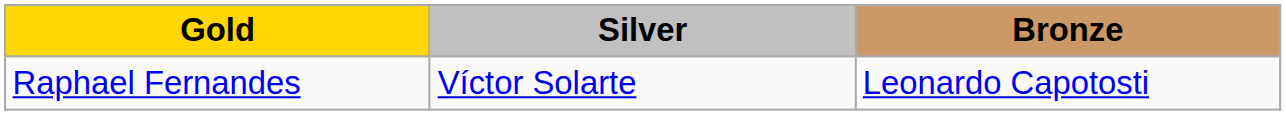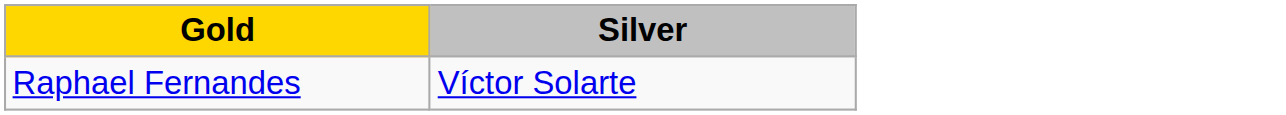- column: Bronze | Leonardo Capotosti
